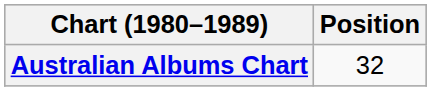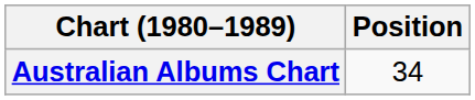Australian Albums Chart | Position: 32 -> 34
